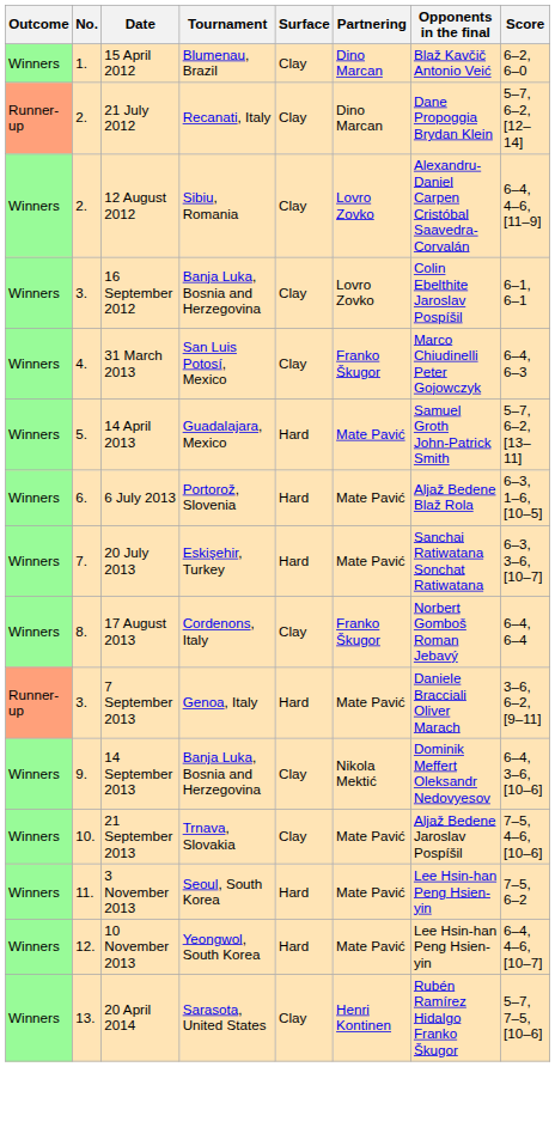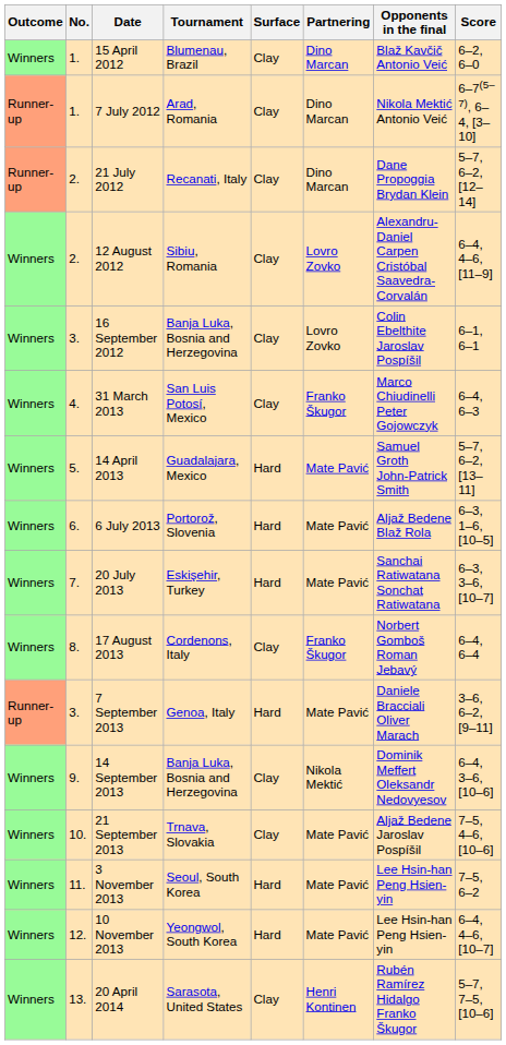+ row: Runner-up | 1. | 7 July 2012 | Arad, Romania | Clay | Dino Marcan | Nikola Mektić Antonio Veić | 6–7(5–7), 6–4, [3–10]
